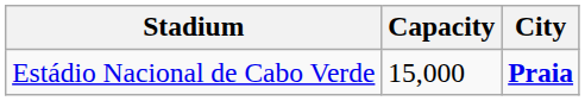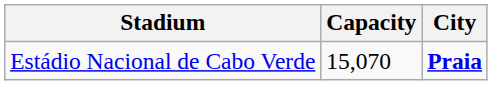Estádio Nacional de Cabo Verde | Capacity: 15,000 -> 15,070
